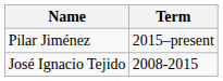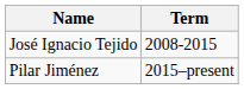rows swapped: José Ignacio Tejido <-> Pilar Jiménez
